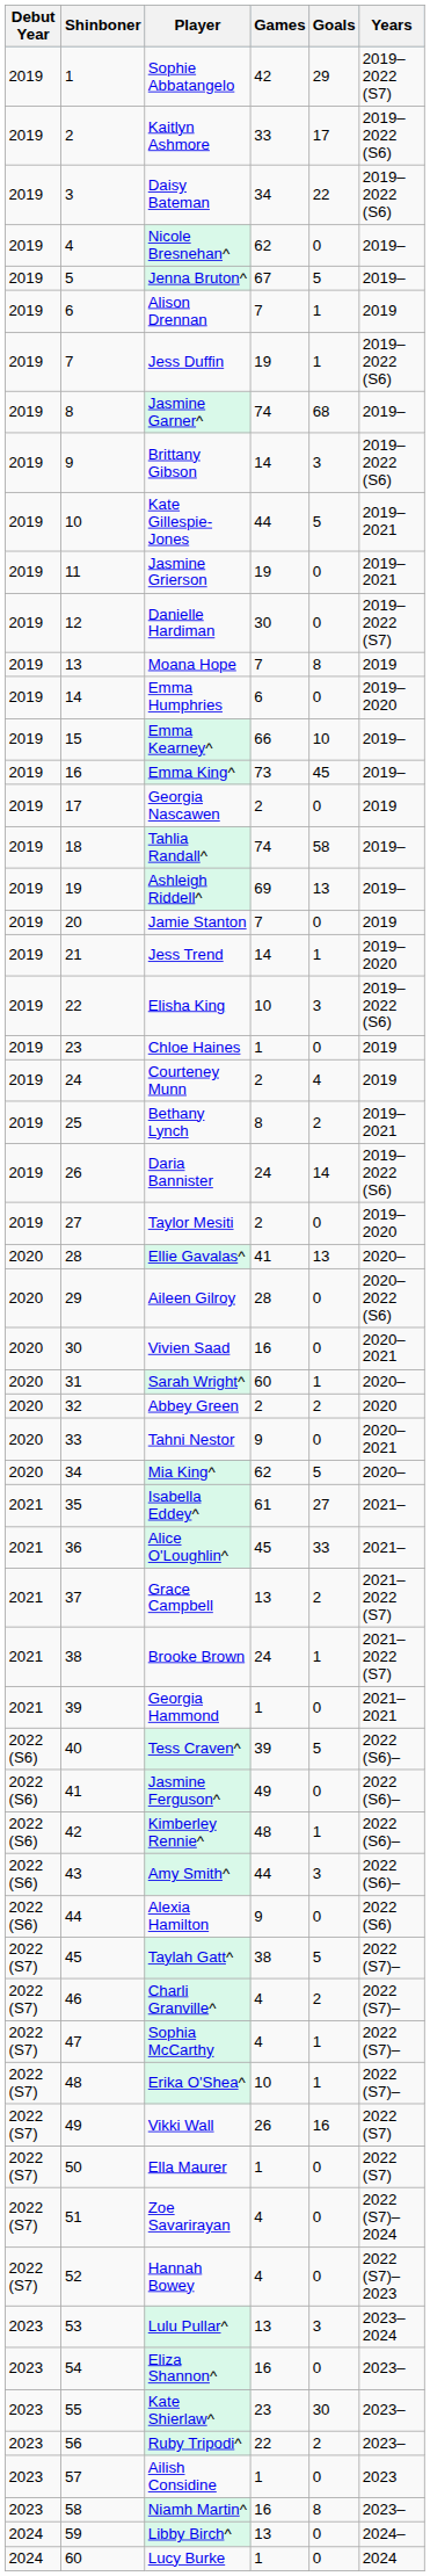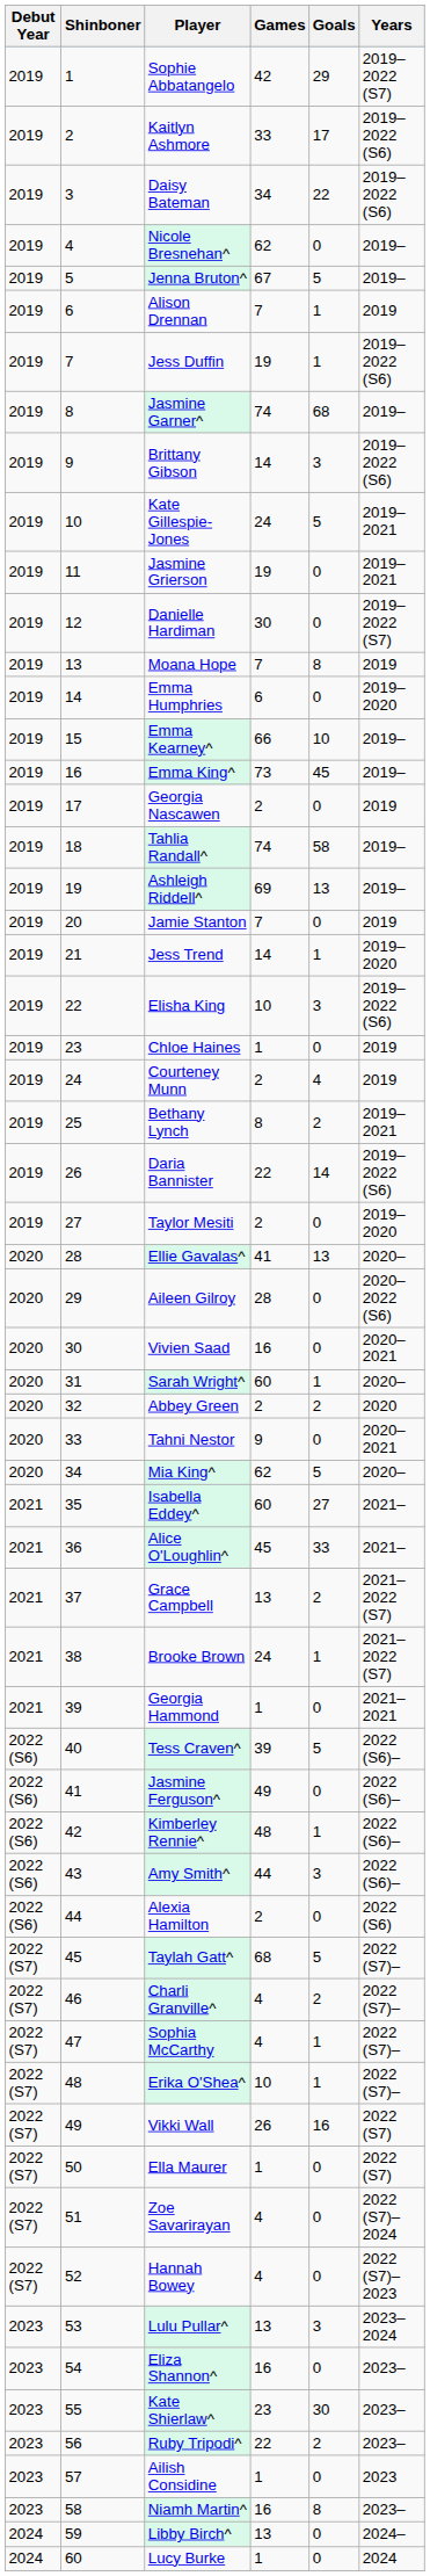Kate Gillespie-Jones | Games: 44 -> 24
Daria Bannister | Games: 24 -> 22
Isabella Eddey^ | Games: 61 -> 60
Alexia Hamilton | Games: 9 -> 2
Taylah Gatt^ | Games: 38 -> 68
